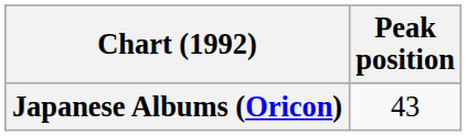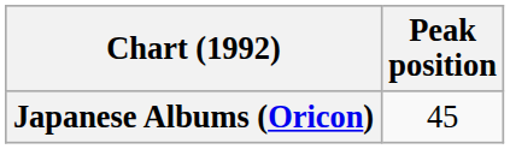Japanese Albums (Oricon) | Peak position: 43 -> 45
